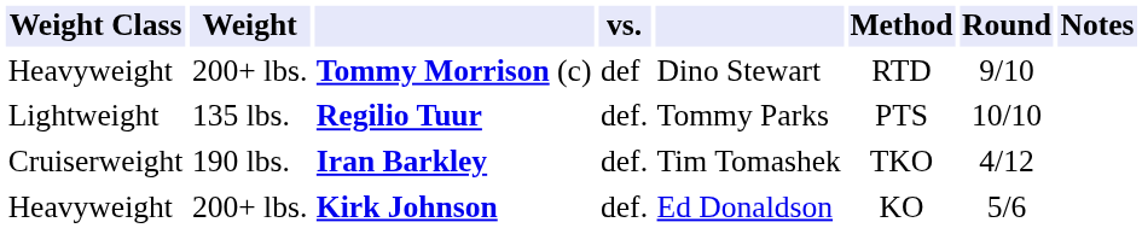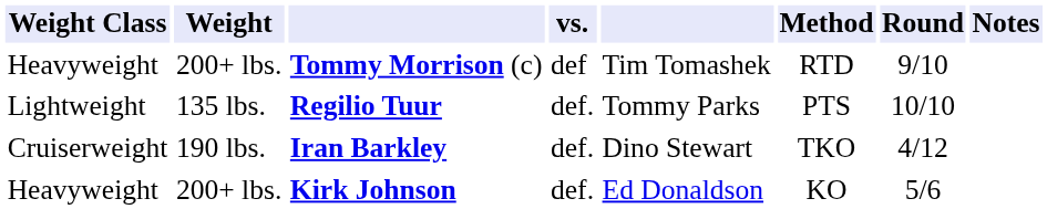Tommy Morrison (c) | column 5: Dino Stewart -> Tim Tomashek
Iran Barkley | column 5: Tim Tomashek -> Dino Stewart
